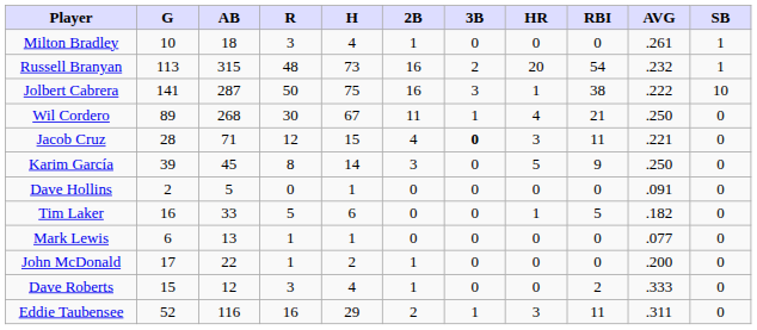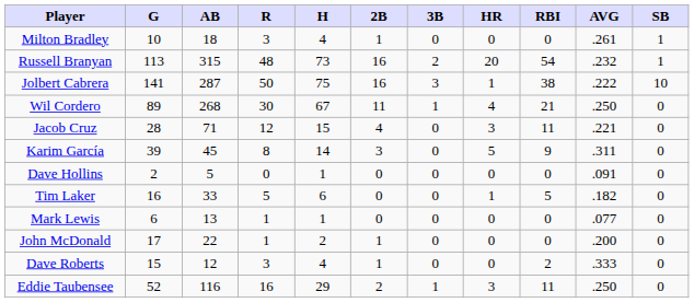Jacob Cruz | 3B: bold -> normal
Karim García | AVG: .250 -> .311
Eddie Taubensee | AVG: .311 -> .250
